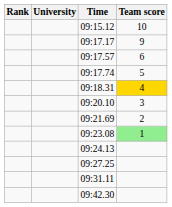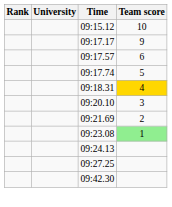- row: 09:31.11
